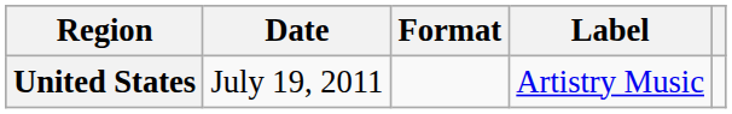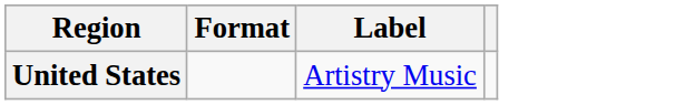- column: Date | July 19, 2011
